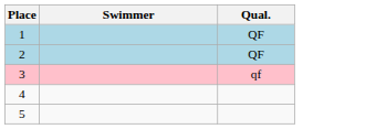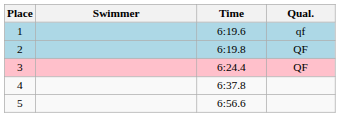+ column: Time | 6:19.6 | 6:19.8 | 6:24.4 | 6:37.8 | 6:56.6
1 | Qual.: QF -> qf
3 | Qual.: qf -> QF
